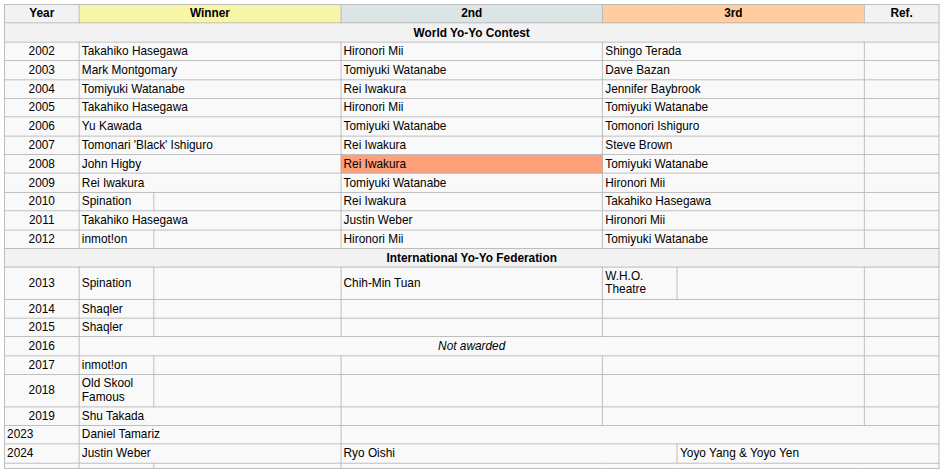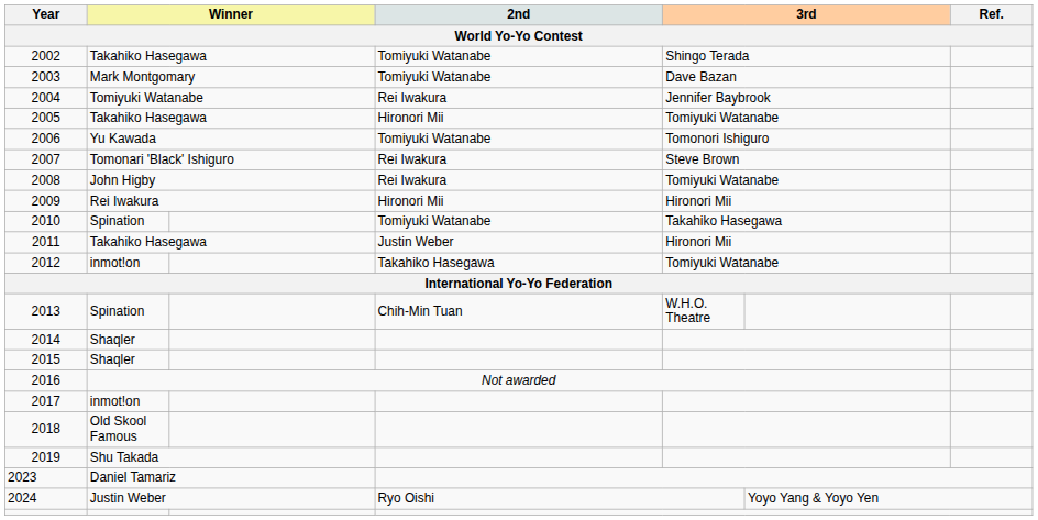2002 | 2nd: Hironori Mii -> Tomiyuki Watanabe
2008 | 2nd: lightsalmon background -> no background
2009 | 2nd: Tomiyuki Watanabe -> Hironori Mii
2010 | 2nd: Rei Iwakura -> Tomiyuki Watanabe
2012 | 2nd: Hironori Mii -> Takahiko Hasegawa
